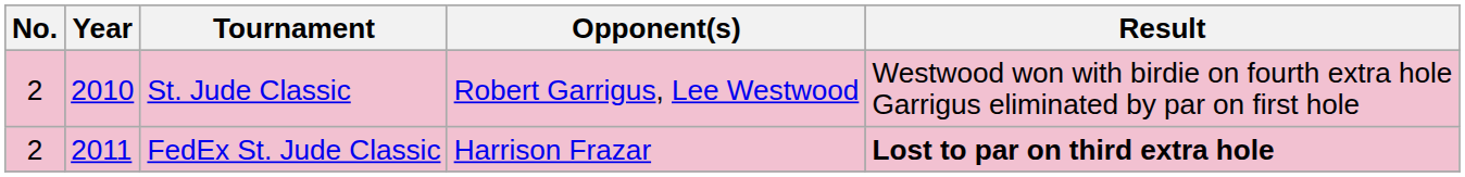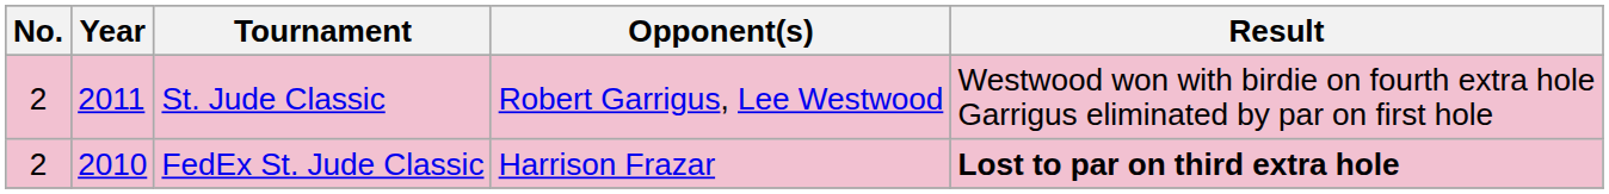St. Jude Classic | Year: 2010 -> 2011
FedEx St. Jude Classic | Year: 2011 -> 2010
